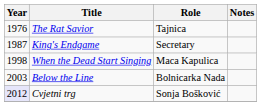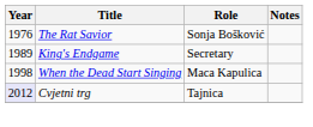The Rat Savior | Role: Tajnica -> Sonja Bošković
King's Endgame | Year: 1987 -> 1989
- row: 2003 | Below the Line | Bolnicarka Nada
Cvjetni trg | Role: Sonja Bošković -> Tajnica
